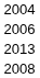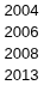rows swapped: 2008 <-> 2013
